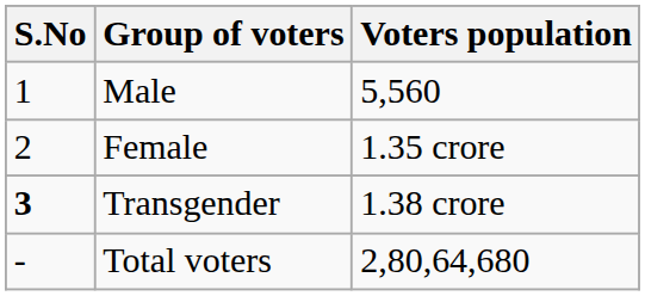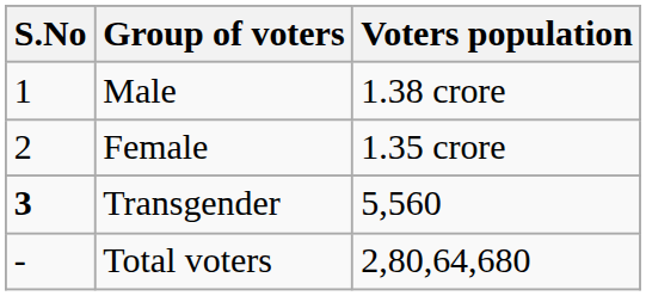Male | Voters population: 5,560 -> 1.38 crore
Transgender | Voters population: 1.38 crore -> 5,560
